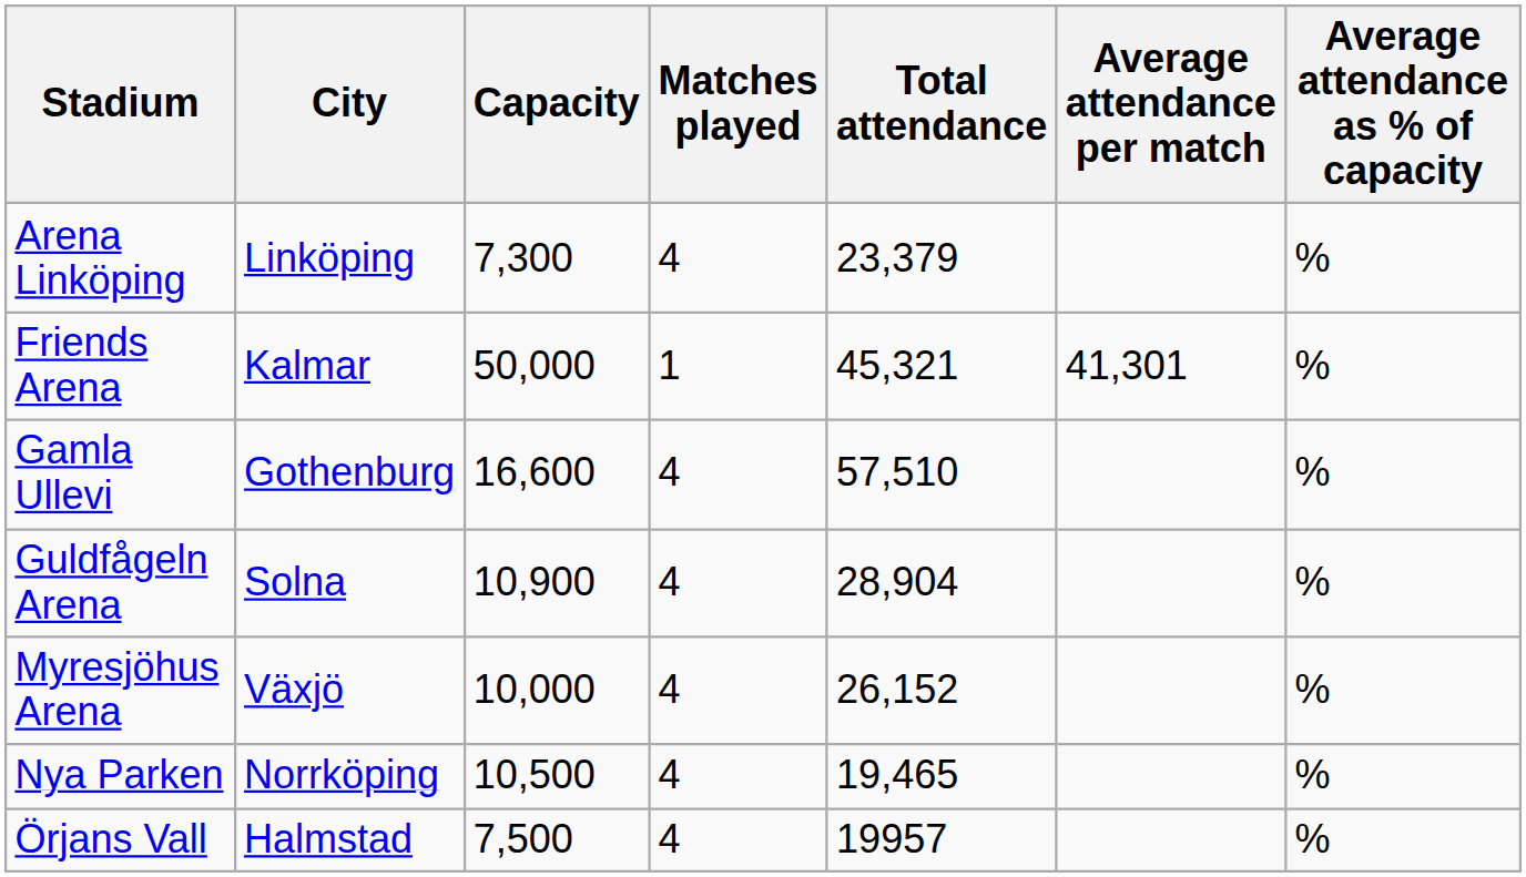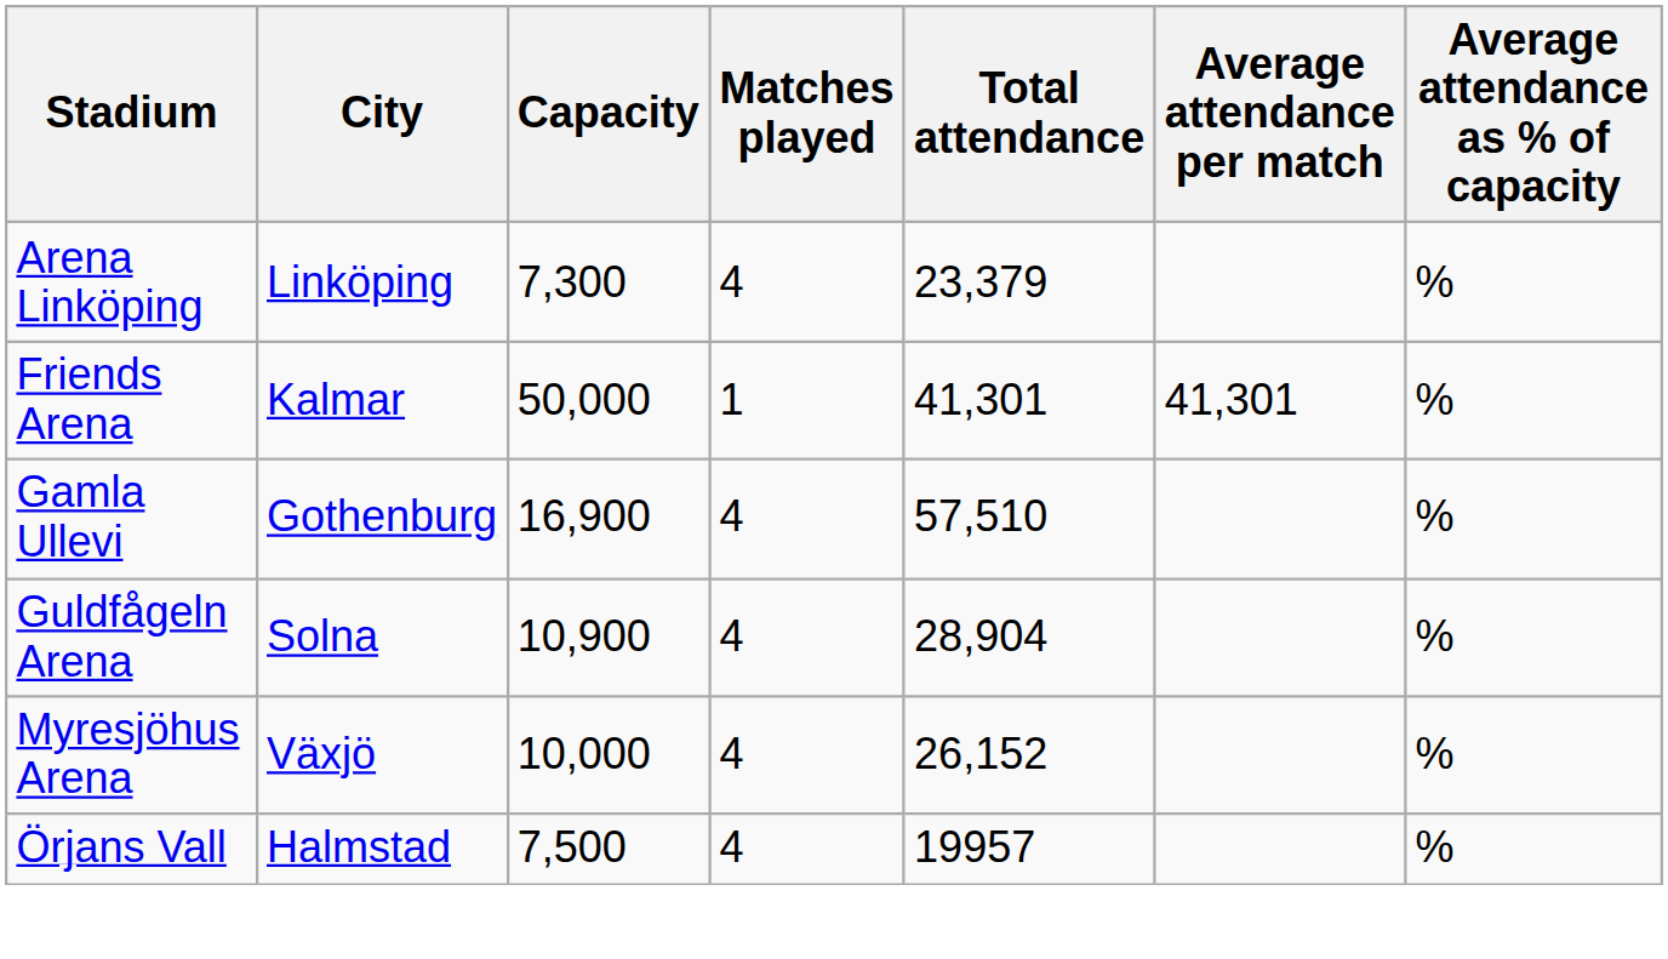Friends Arena | Total attendance: 45,321 -> 41,301
Gamla Ullevi | Capacity: 16,600 -> 16,900
- row: Nya Parken | Norrköping | 10,500 | 4 | 19,465 | %
